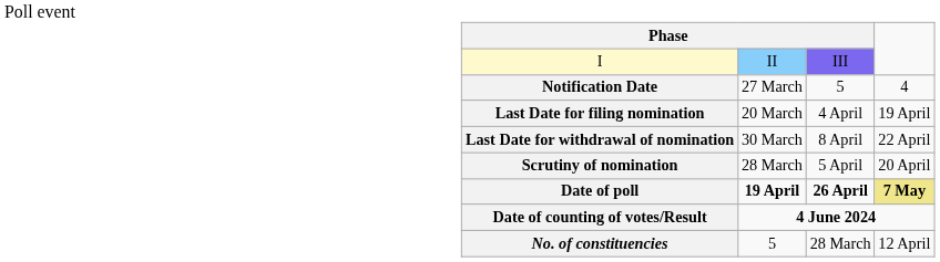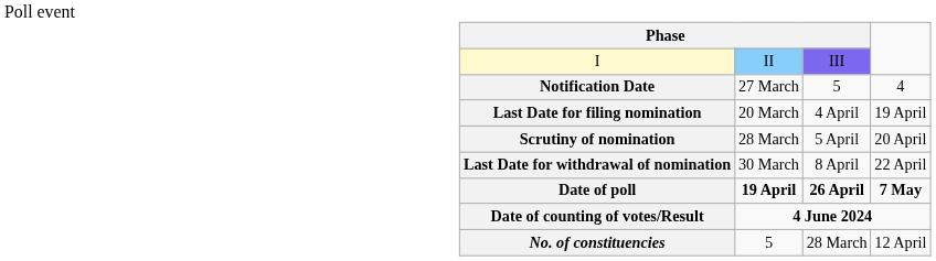rows swapped: Scrutiny of nomination <-> Last Date for withdrawal of nomination
Date of poll | column 4: khaki background -> no background
